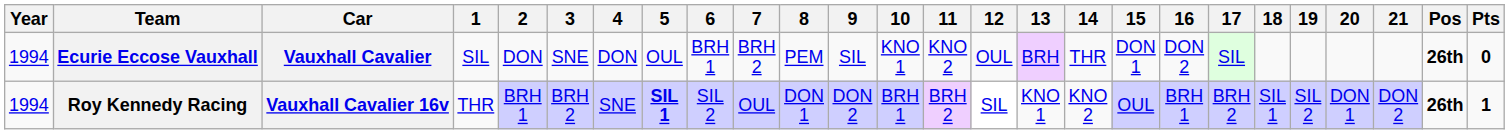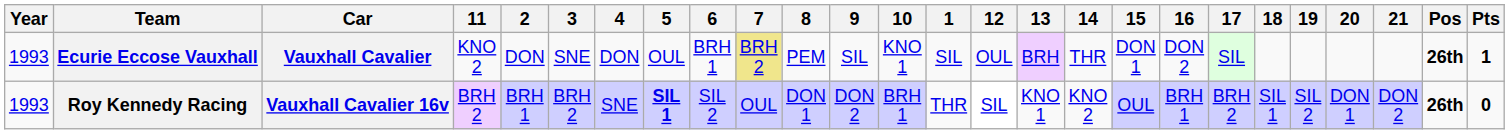columns swapped: 1 <-> 11
Ecurie Eccose Vauxhall | Year: 1994 -> 1993
Ecurie Eccose Vauxhall | 7: no background -> khaki background
Ecurie Eccose Vauxhall | Pts: 0 -> 1
Roy Kennedy Racing | Year: 1994 -> 1993
Roy Kennedy Racing | Pts: 1 -> 0
